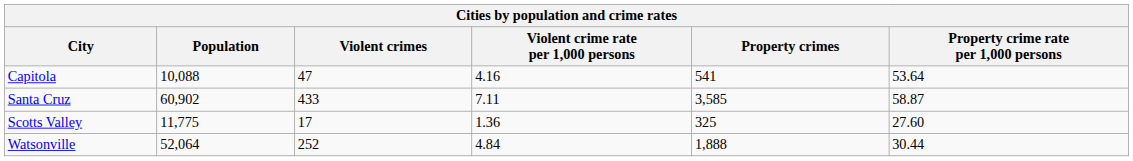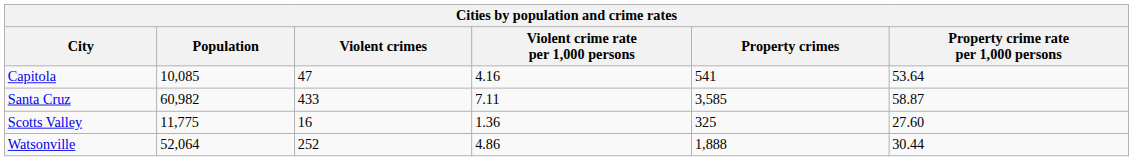Capitola | Population: 10,088 -> 10,085
Santa Cruz | Population: 60,902 -> 60,982
Scotts Valley | Violent crimes: 17 -> 16
Watsonville | Violent crime rate per 1,000 persons: 4.84 -> 4.86
